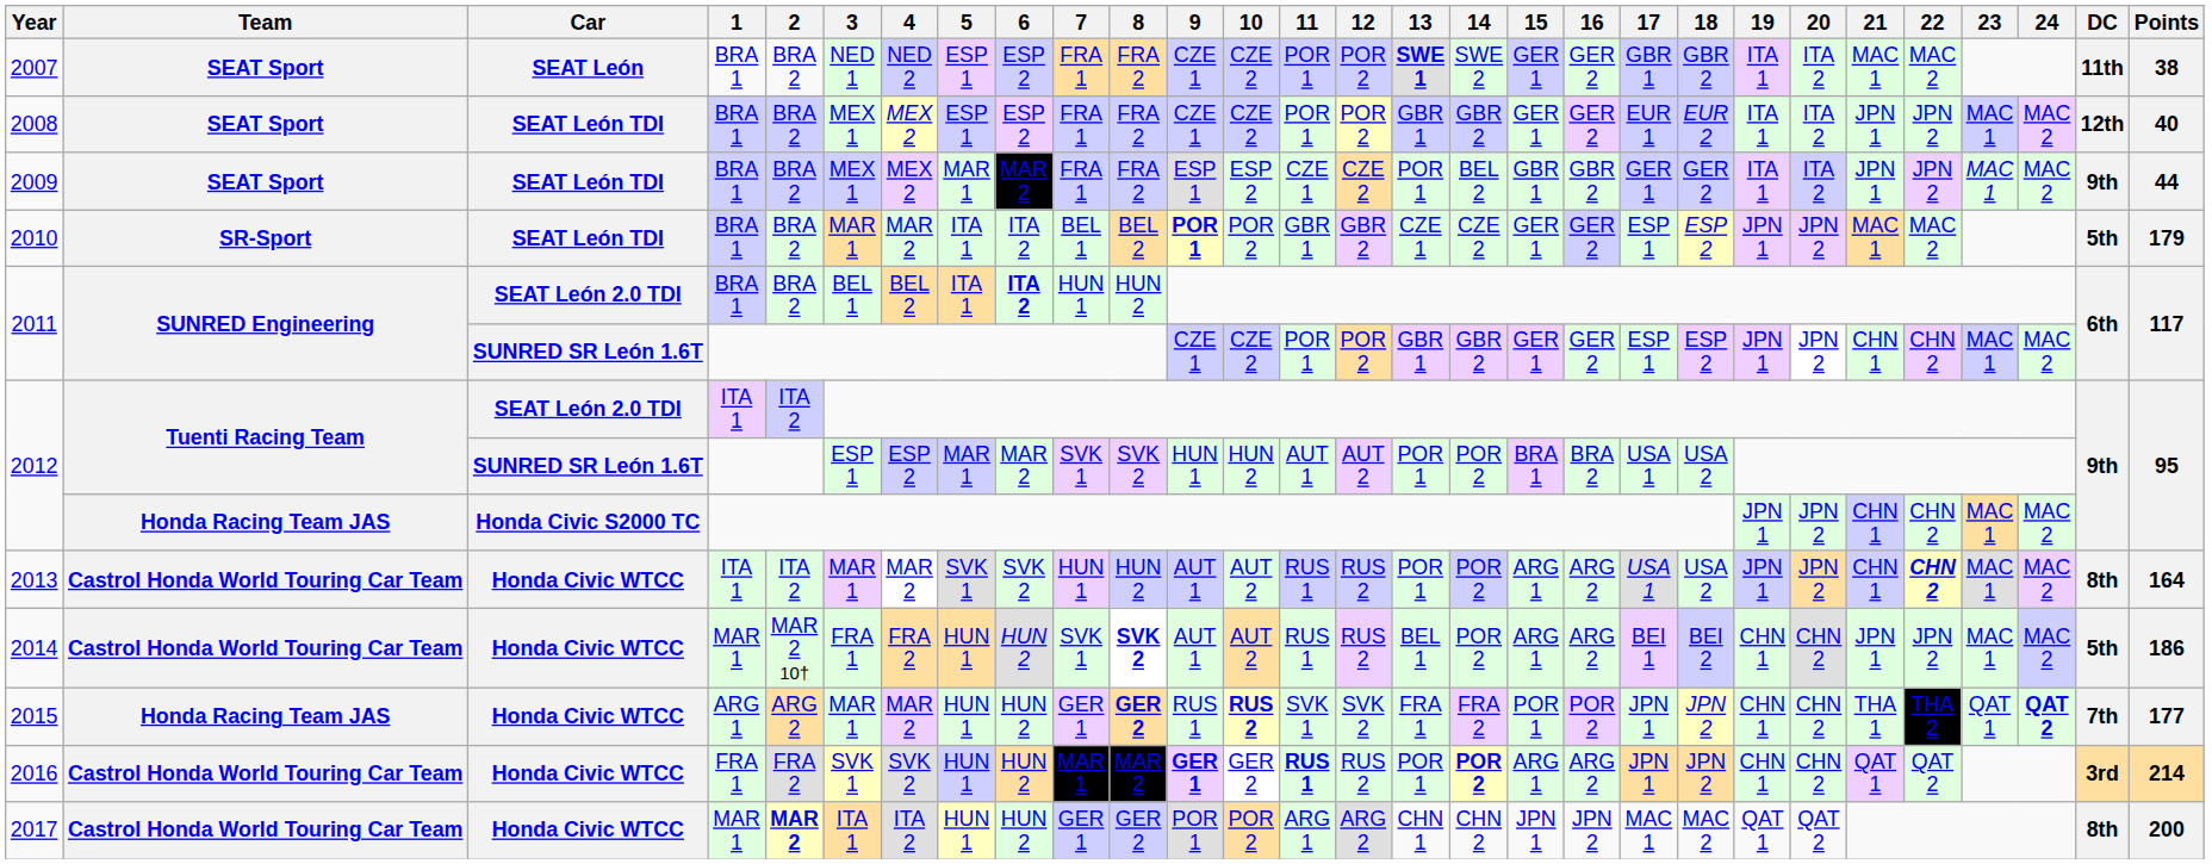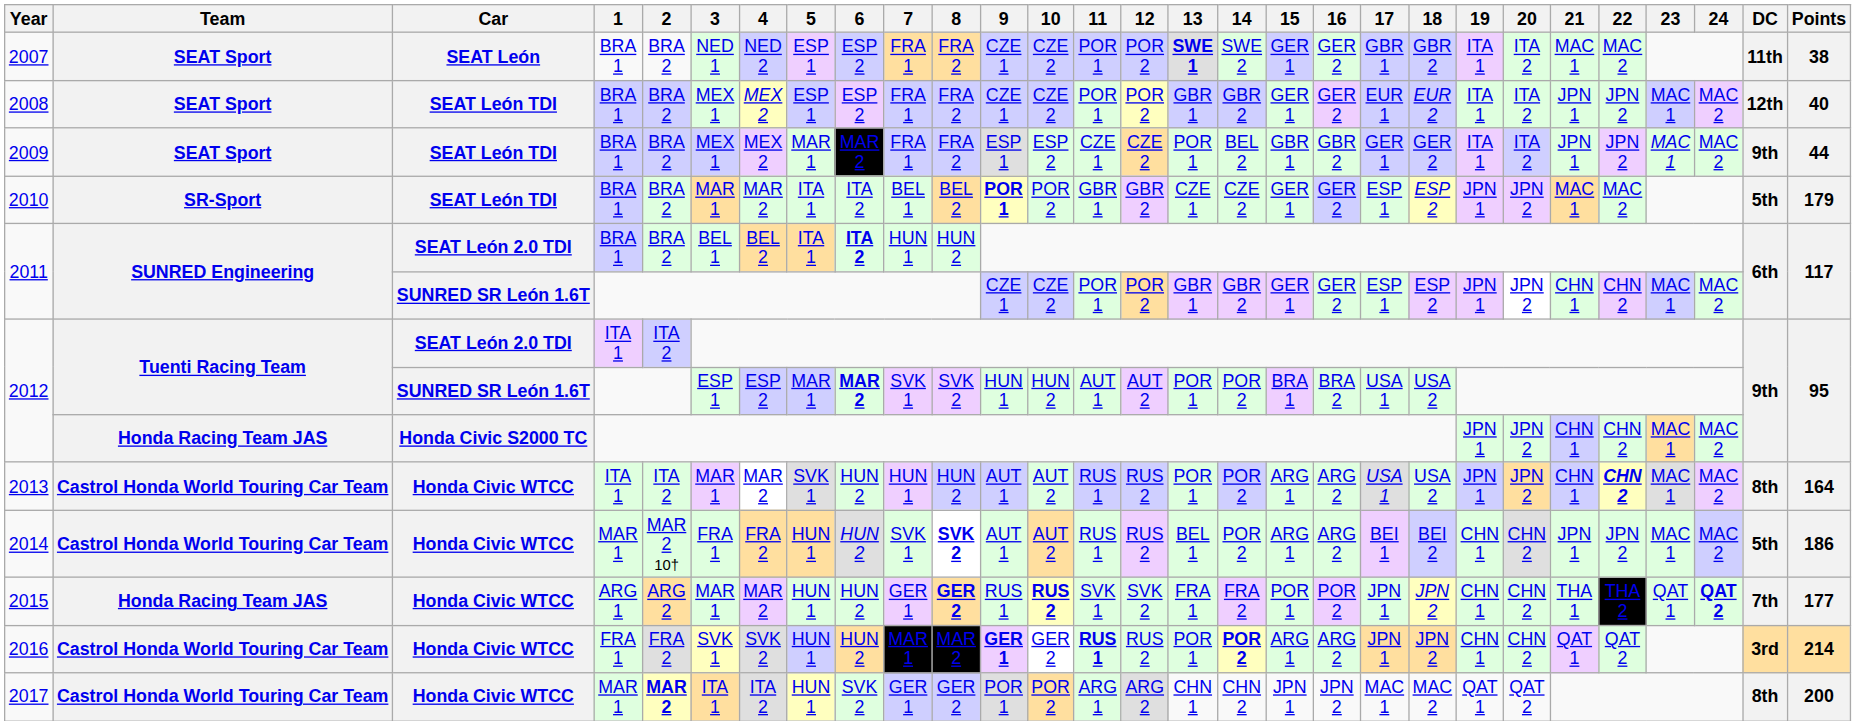2012 / SUNRED SR León 1.6T | 6: normal -> bold
2013 | 6: SVK 2 -> HUN 2
2017 | 6: HUN 2 -> SVK 2
